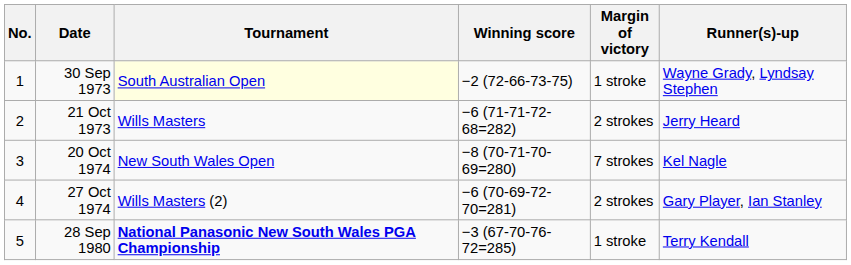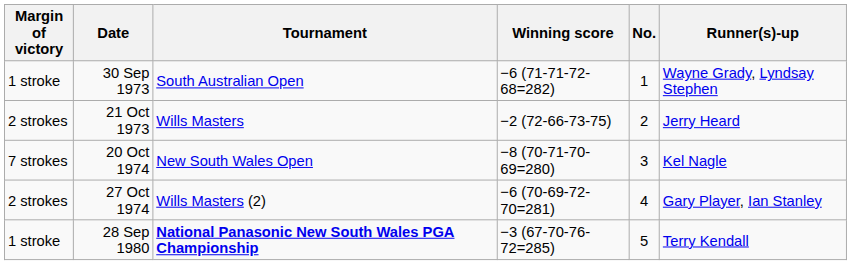columns swapped: No. <-> Margin of victory
30 Sep 1973 | Tournament: lightyellow background -> no background
30 Sep 1973 | Winning score: −2 (72-66-73-75) -> −6 (71-71-72-68=282)
21 Oct 1973 | Winning score: −6 (71-71-72-68=282) -> −2 (72-66-73-75)
